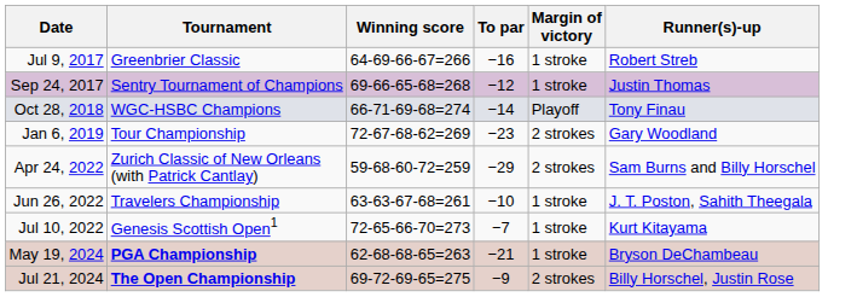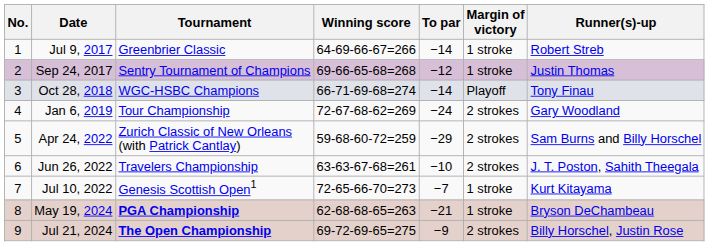+ column: No. | 1 | 2 | 3 | 4 | 5 | 6 | 7 | 8 | 9
Jul 9, 2017 | To par: −16 -> −14
Jan 6, 2019 | To par: −23 -> −24
Jun 26, 2022 | Margin of victory: 1 stroke -> 2 strokes
